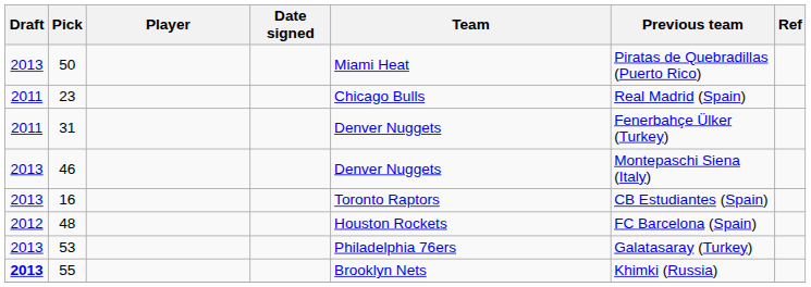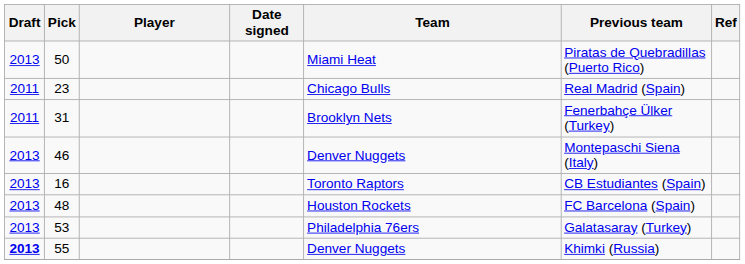31 | Team: Denver Nuggets -> Brooklyn Nets
48 | Draft: 2012 -> 2013
55 | Team: Brooklyn Nets -> Denver Nuggets
